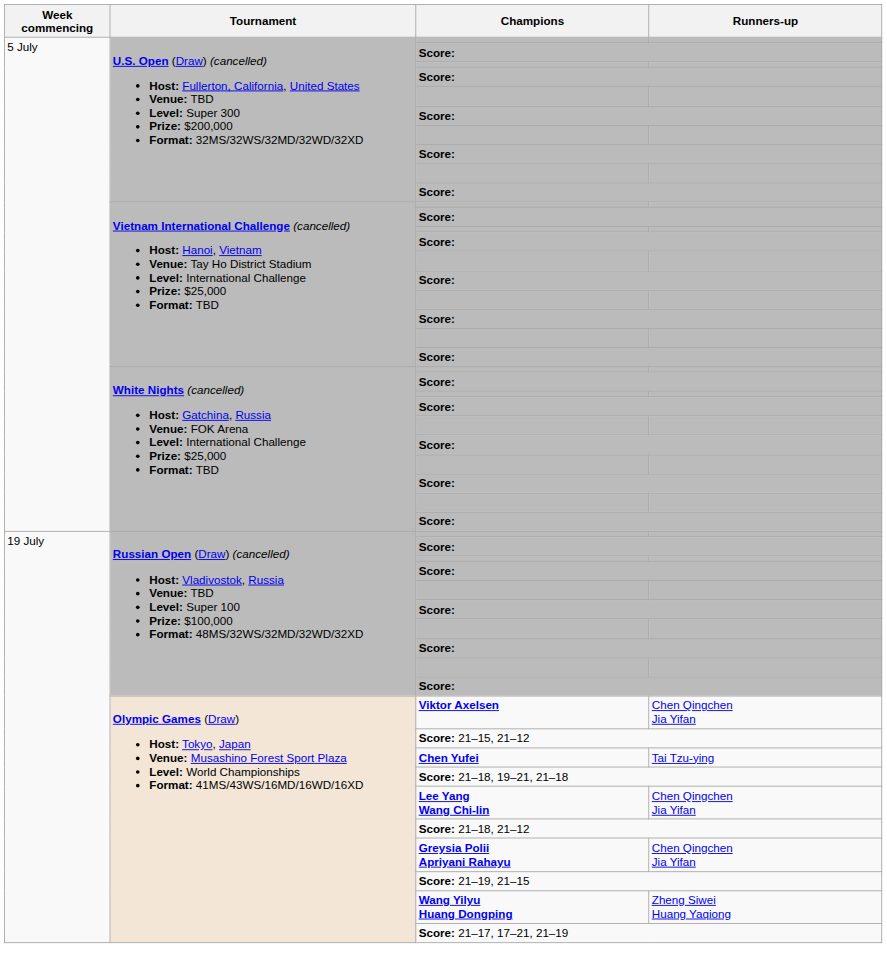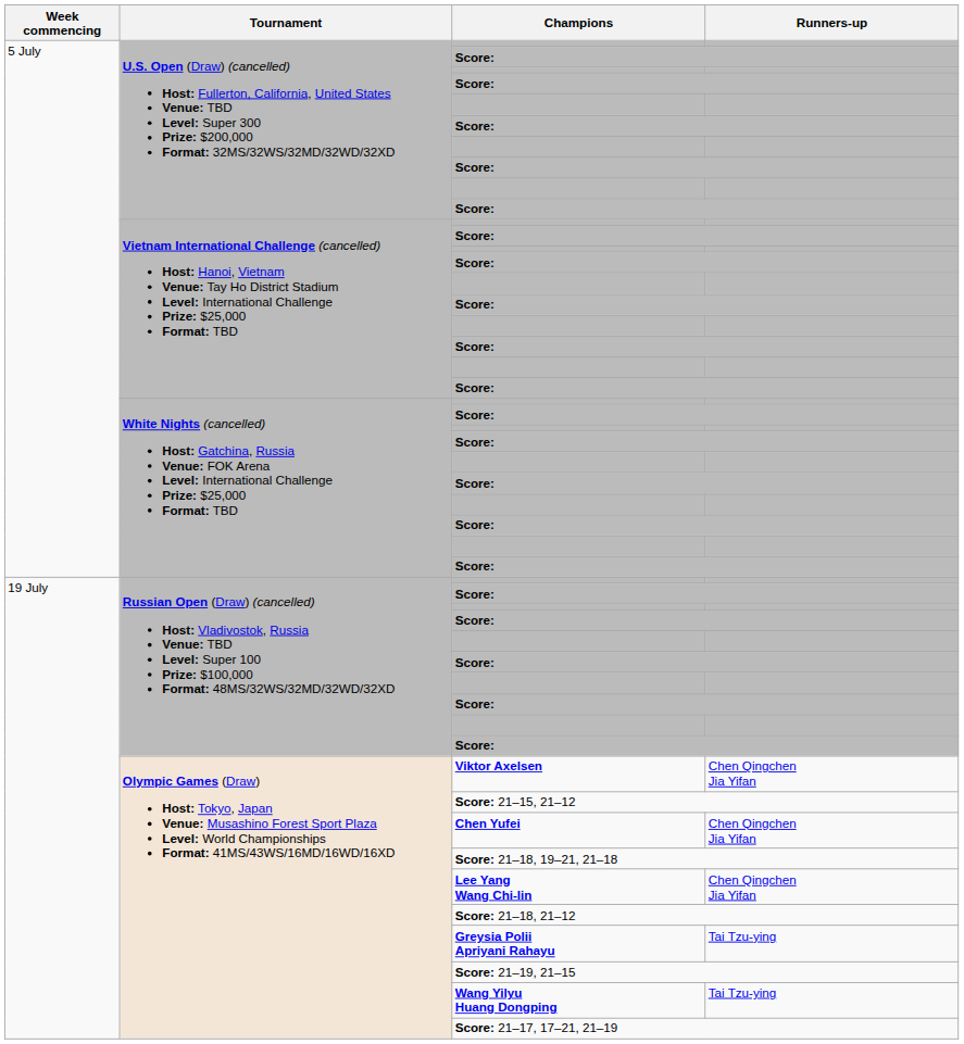Chen Yufei | Runners-up: Tai Tzu-ying -> Chen Qingchen Jia Yifan
Greysia Polii Apriyani Rahayu | Runners-up: Chen Qingchen Jia Yifan -> Tai Tzu-ying
Wang Yilyu Huang Dongping | Runners-up: Zheng Siwei Huang Yaqiong -> Tai Tzu-ying
